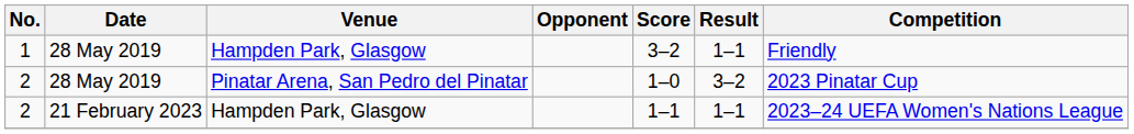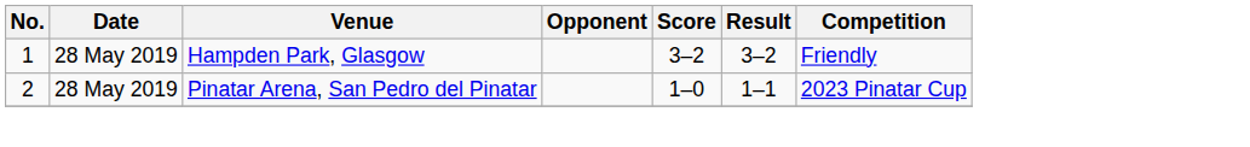1 | Result: 1–1 -> 3–2
2 / Pinatar Arena, San Pedro del Pinatar | Result: 3–2 -> 1–1
- row: 2 | 21 February 2023 | Hampden Park, Glasgow | 1–1 | 1–1 | 2023–24 UEFA Women's Nations League
